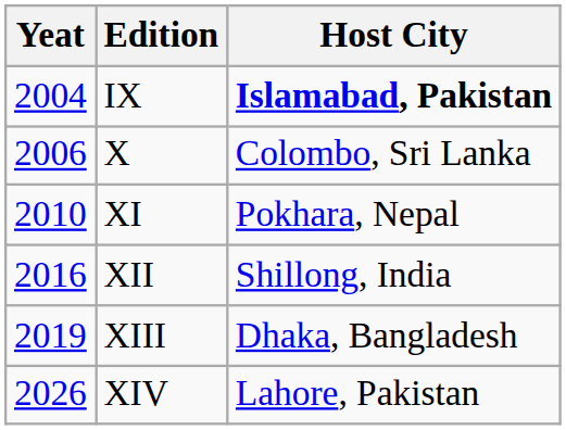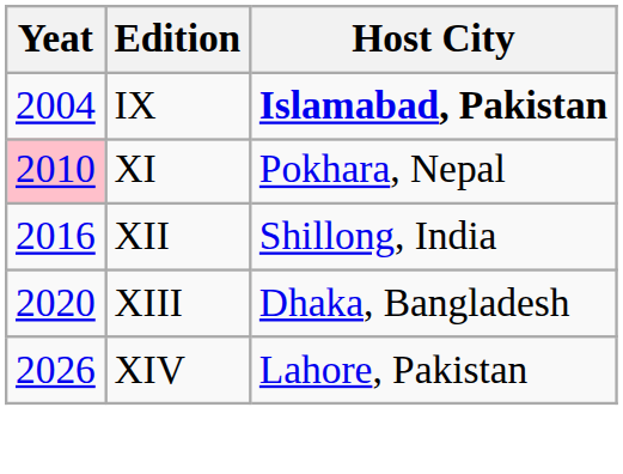- row: 2006 | X | Colombo, Sri Lanka
XI | Yeat: no background -> pink background
XIII | Yeat: 2019 -> 2020
